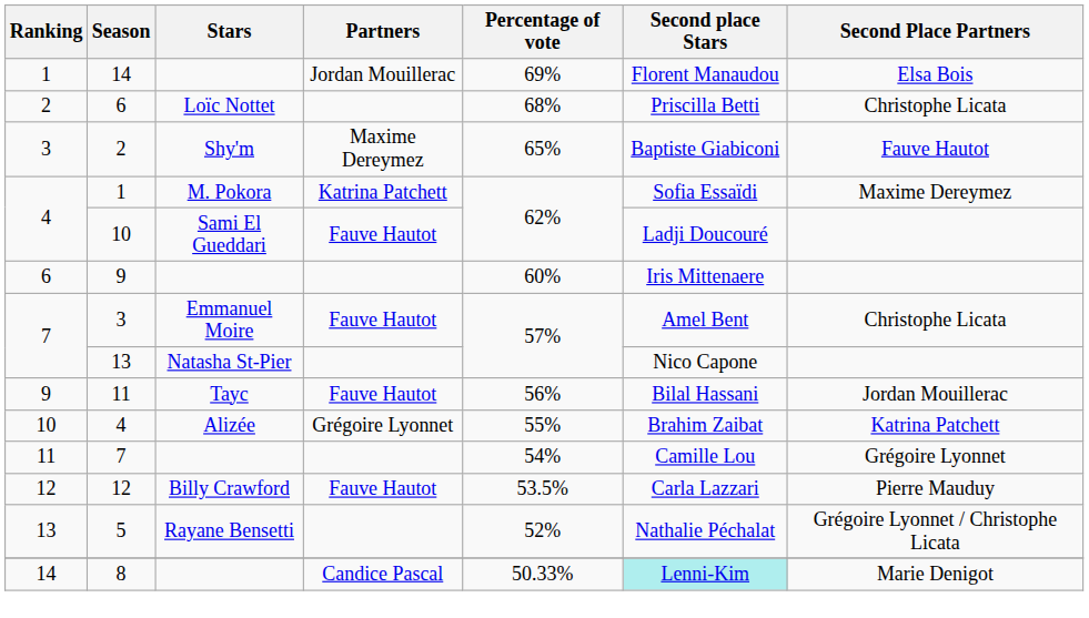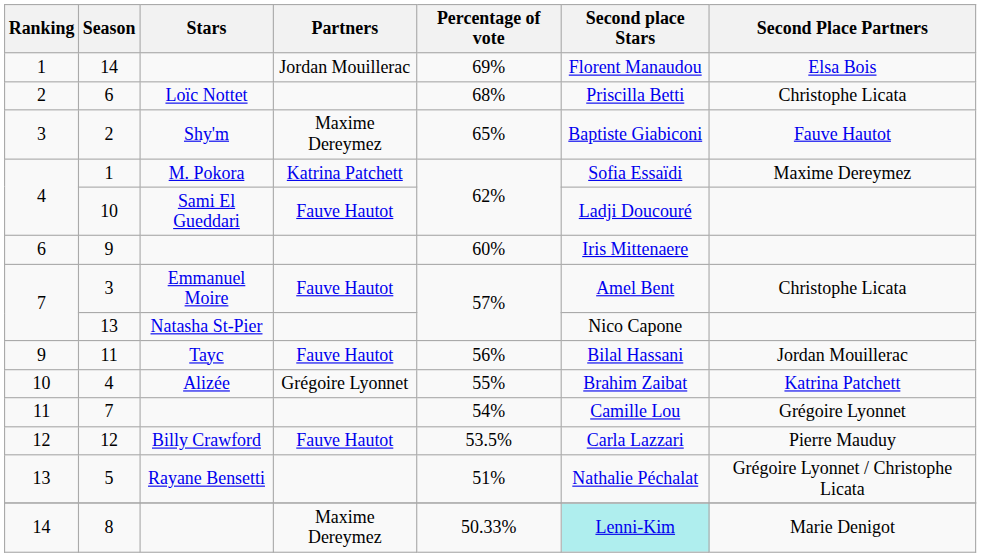5 | Percentage of vote: 52% -> 51%
8 | Partners: Candice Pascal -> Maxime Dereymez
